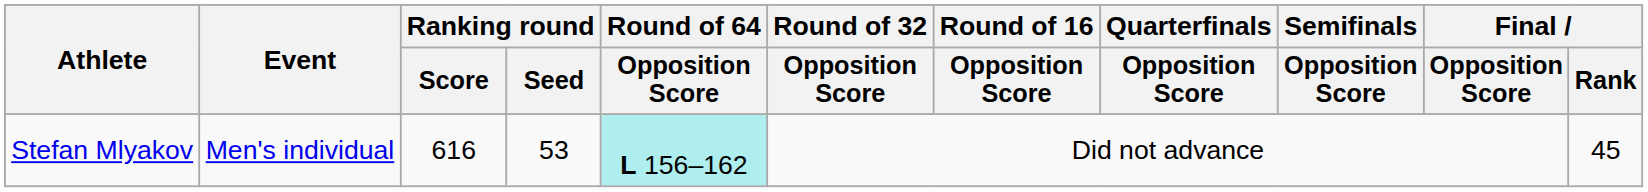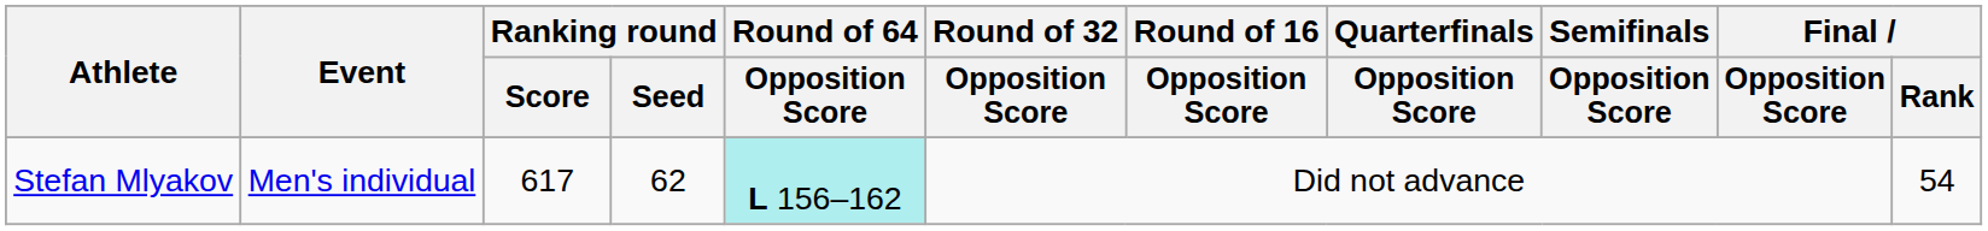Stefan Mlyakov | Ranking round / Score: 616 -> 617
Stefan Mlyakov | Ranking round / Seed: 53 -> 62
Stefan Mlyakov | Final / Rank: 45 -> 54
